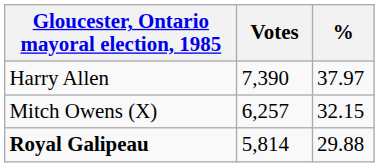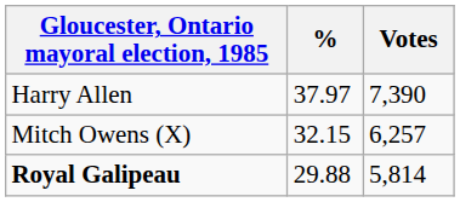columns swapped: Votes <-> %
